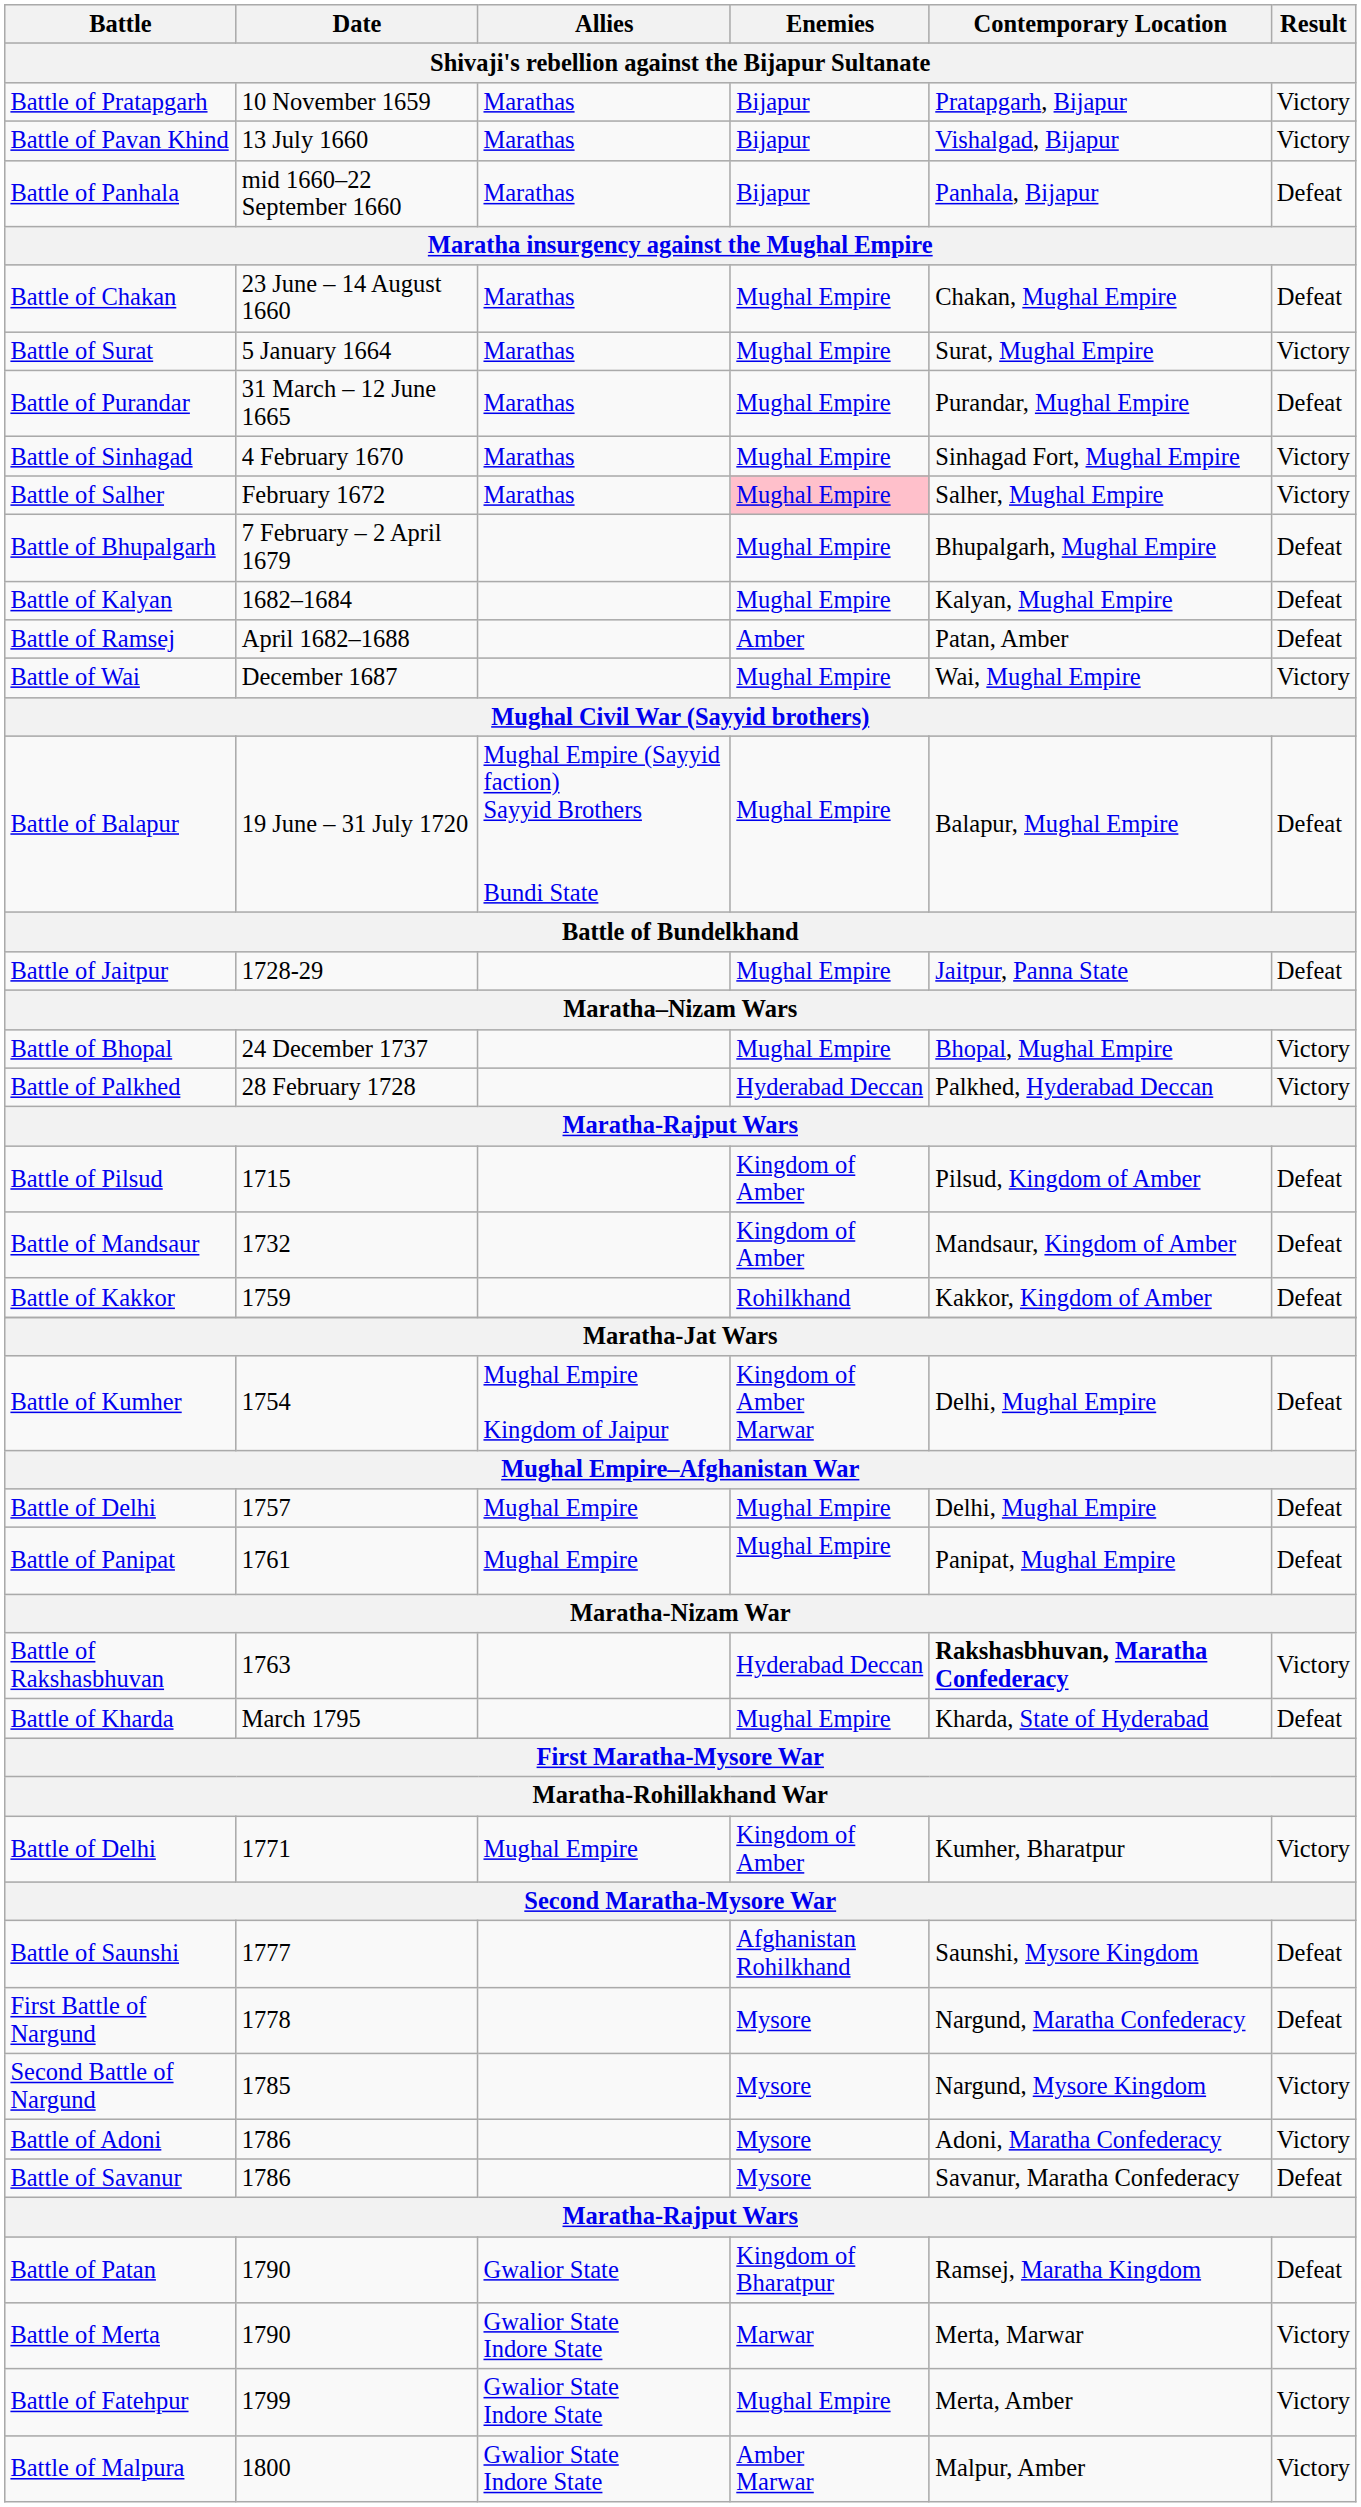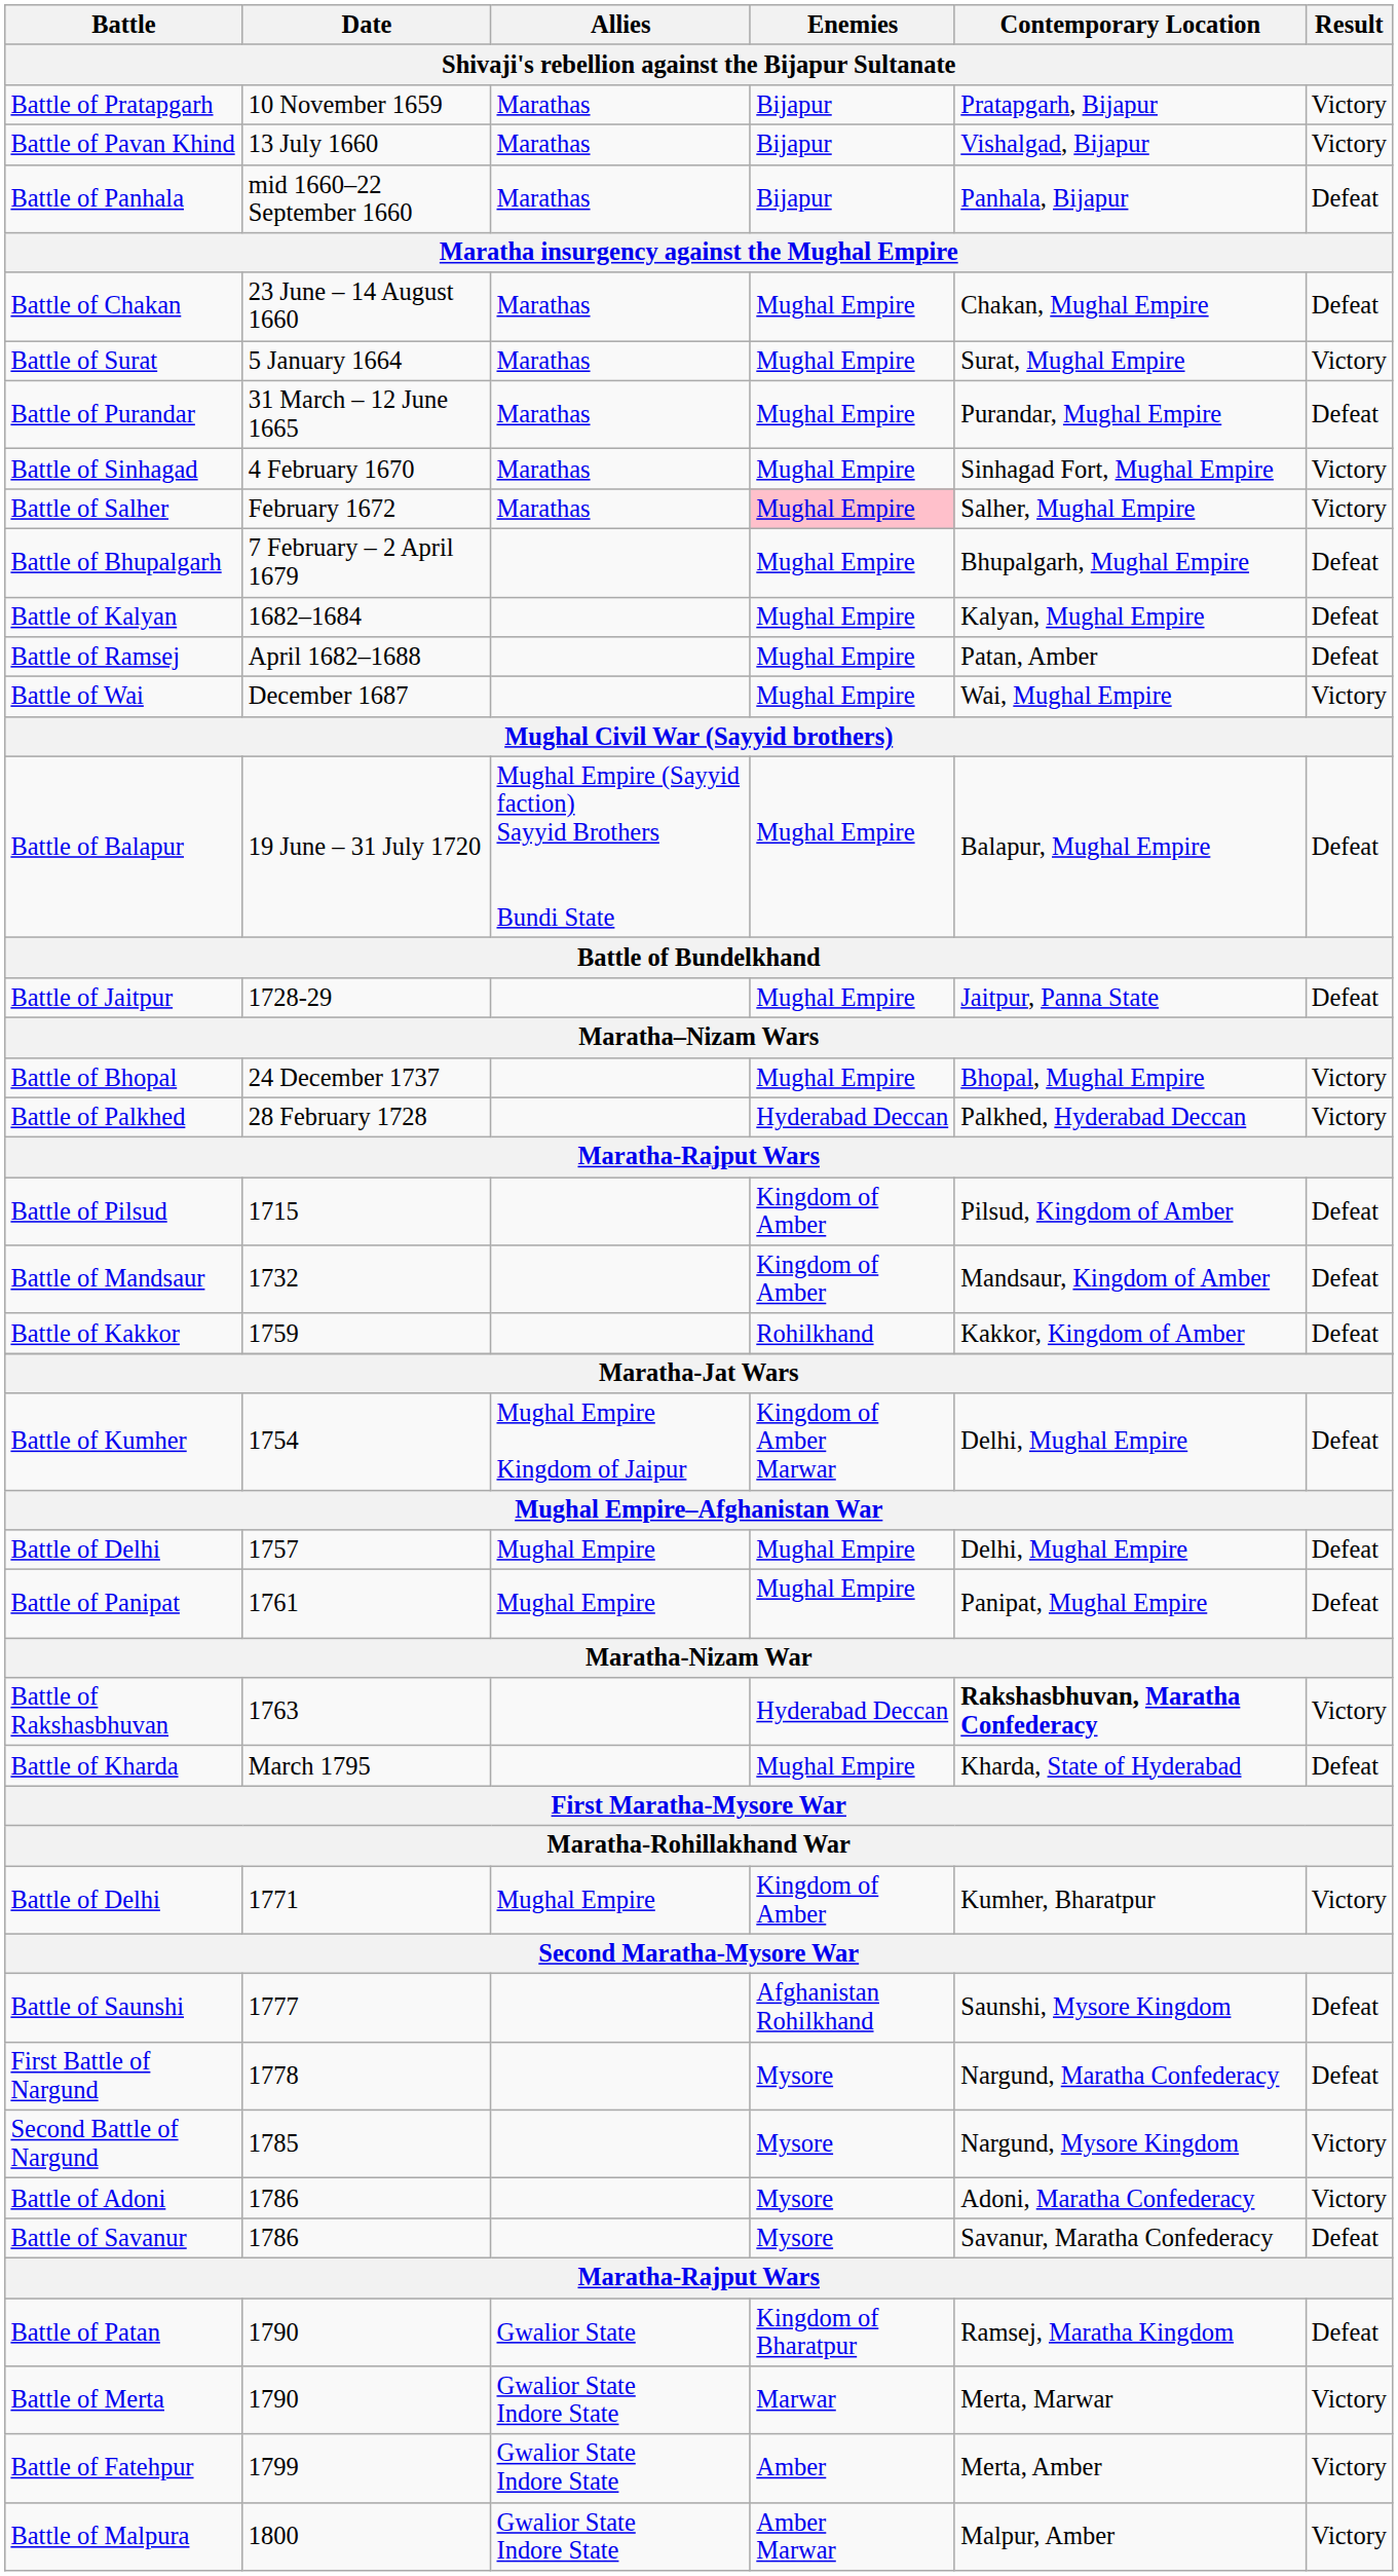Battle of Ramsej | Enemies: Amber -> Mughal Empire
Battle of Fatehpur | Enemies: Mughal Empire -> Amber
